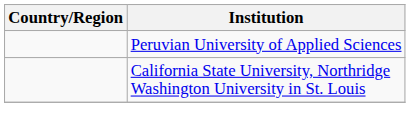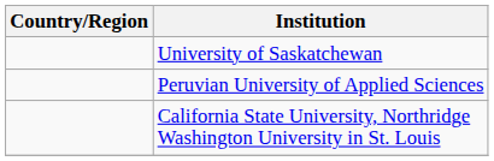+ row: University of Saskatchewan
